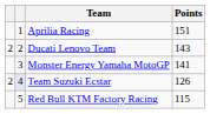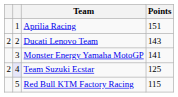Team Suzuki Ecstar | Points: 126 -> 125
